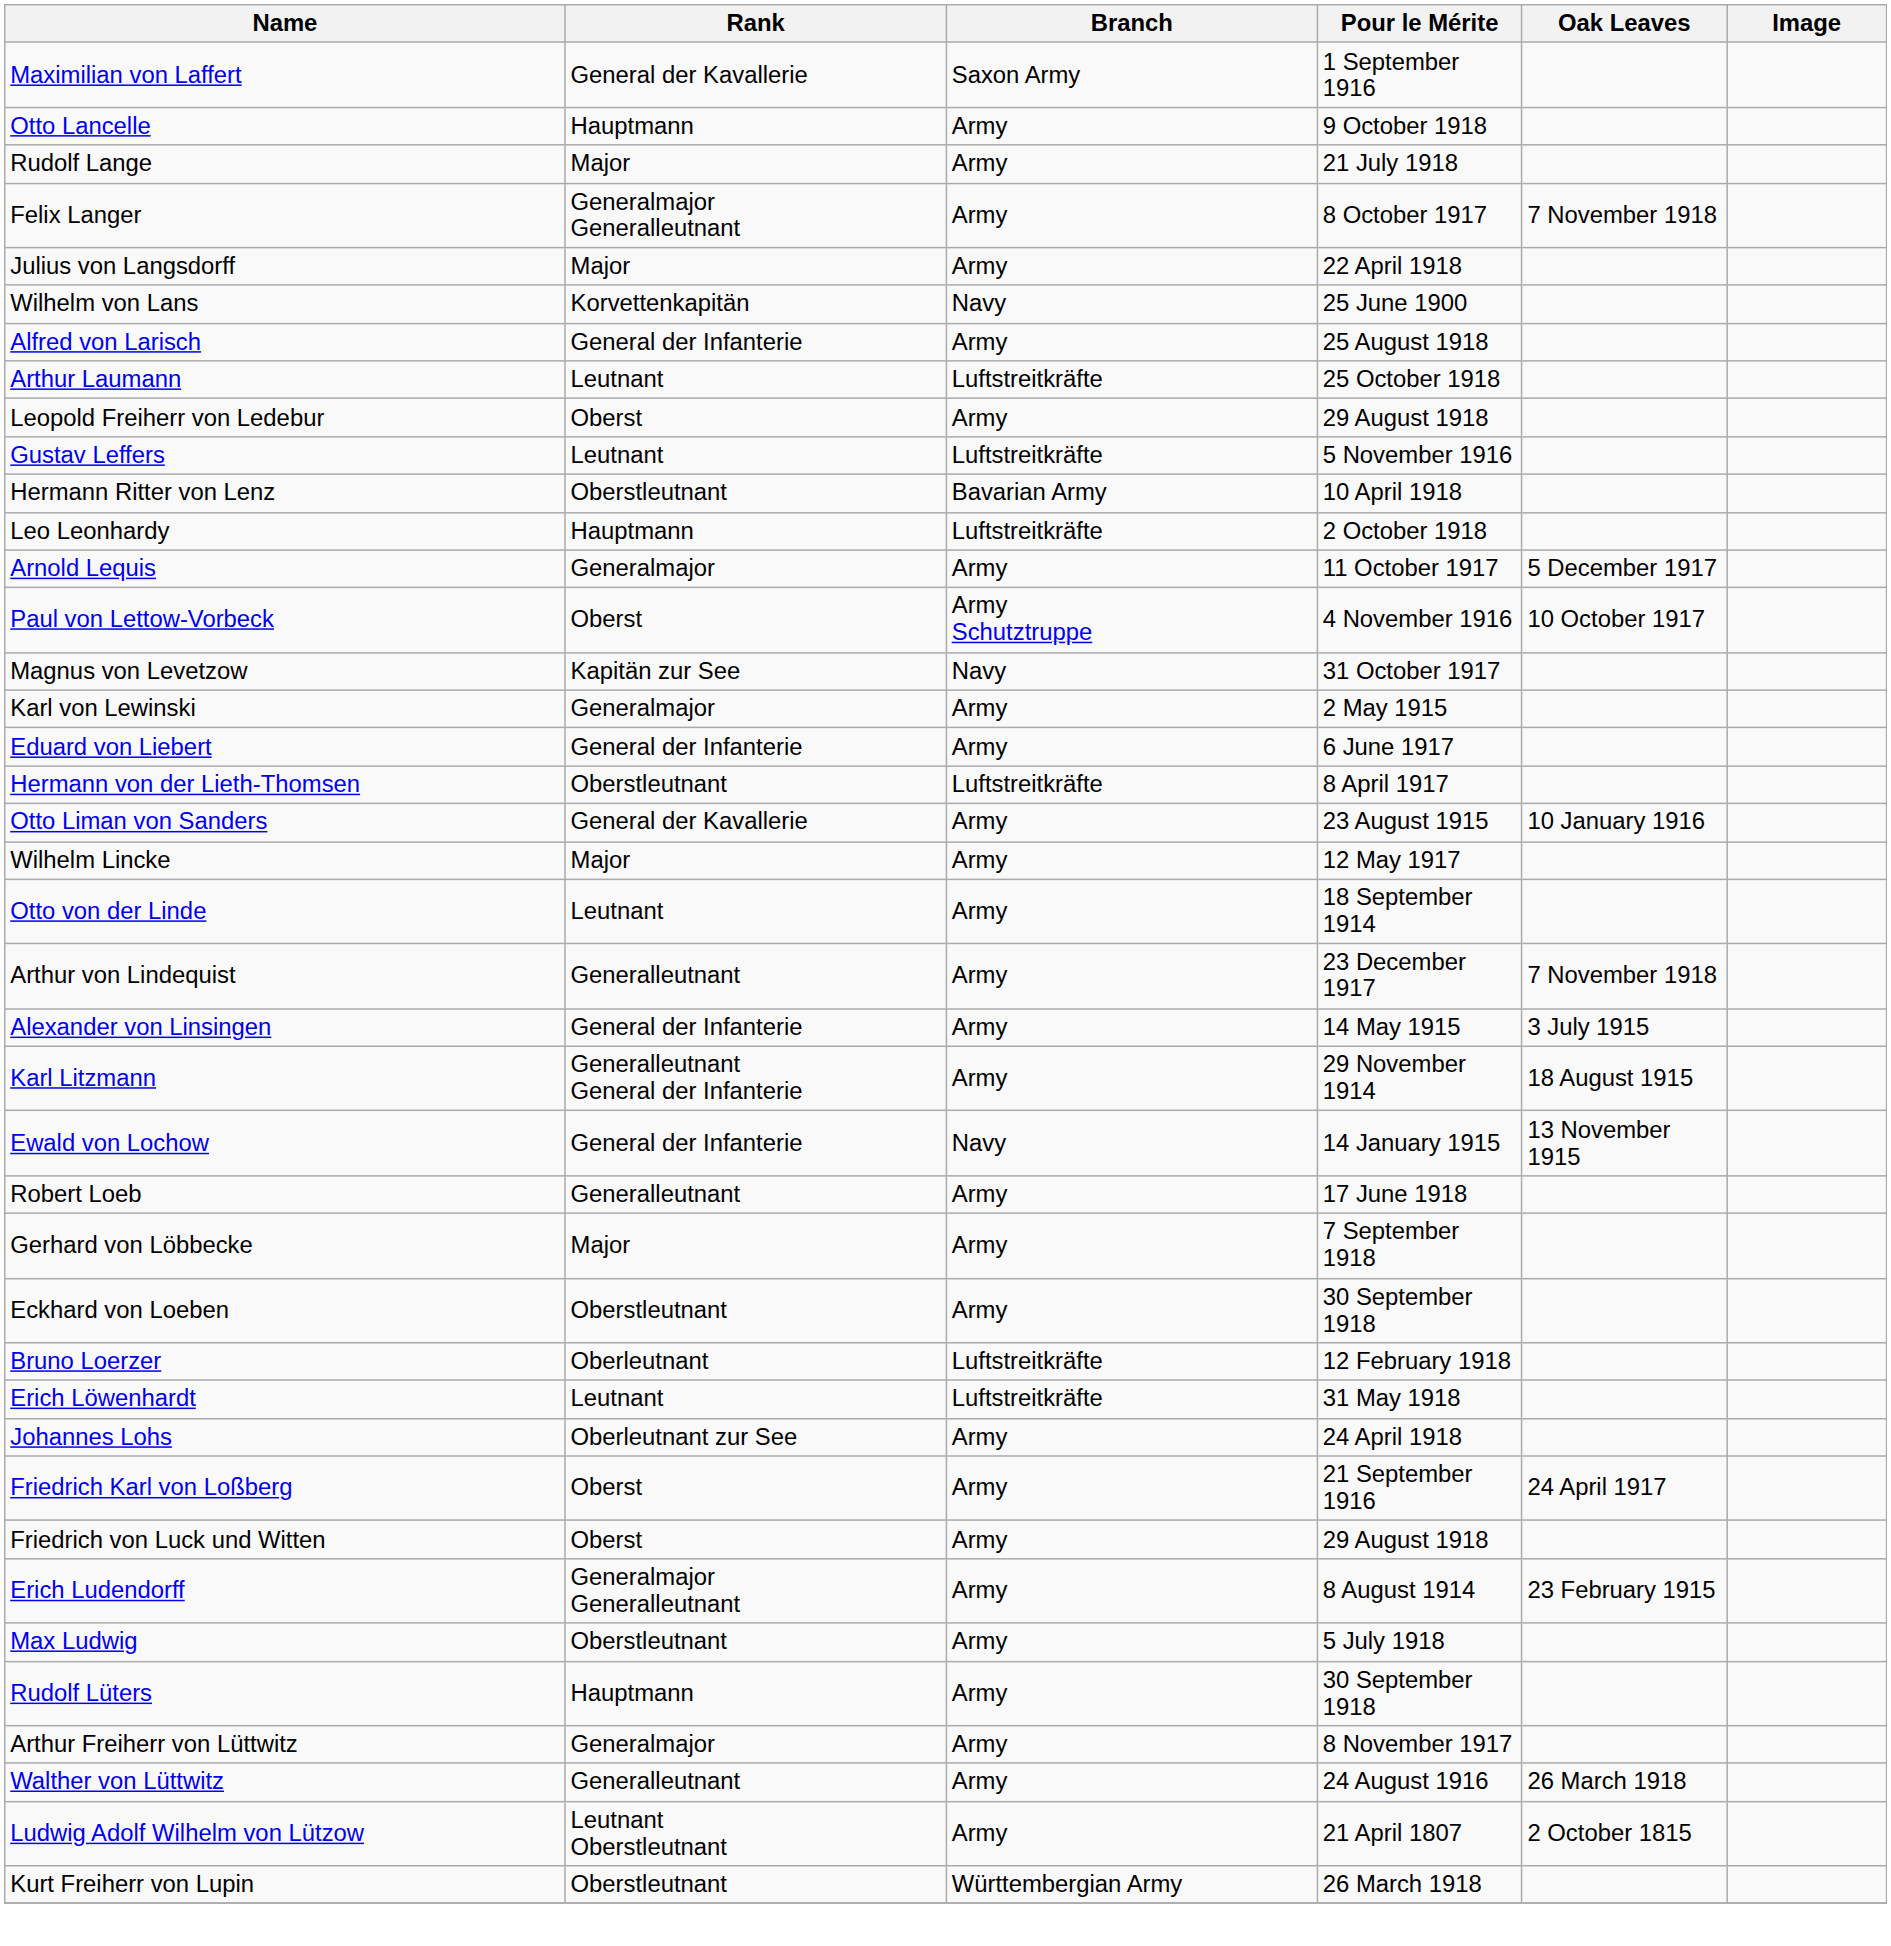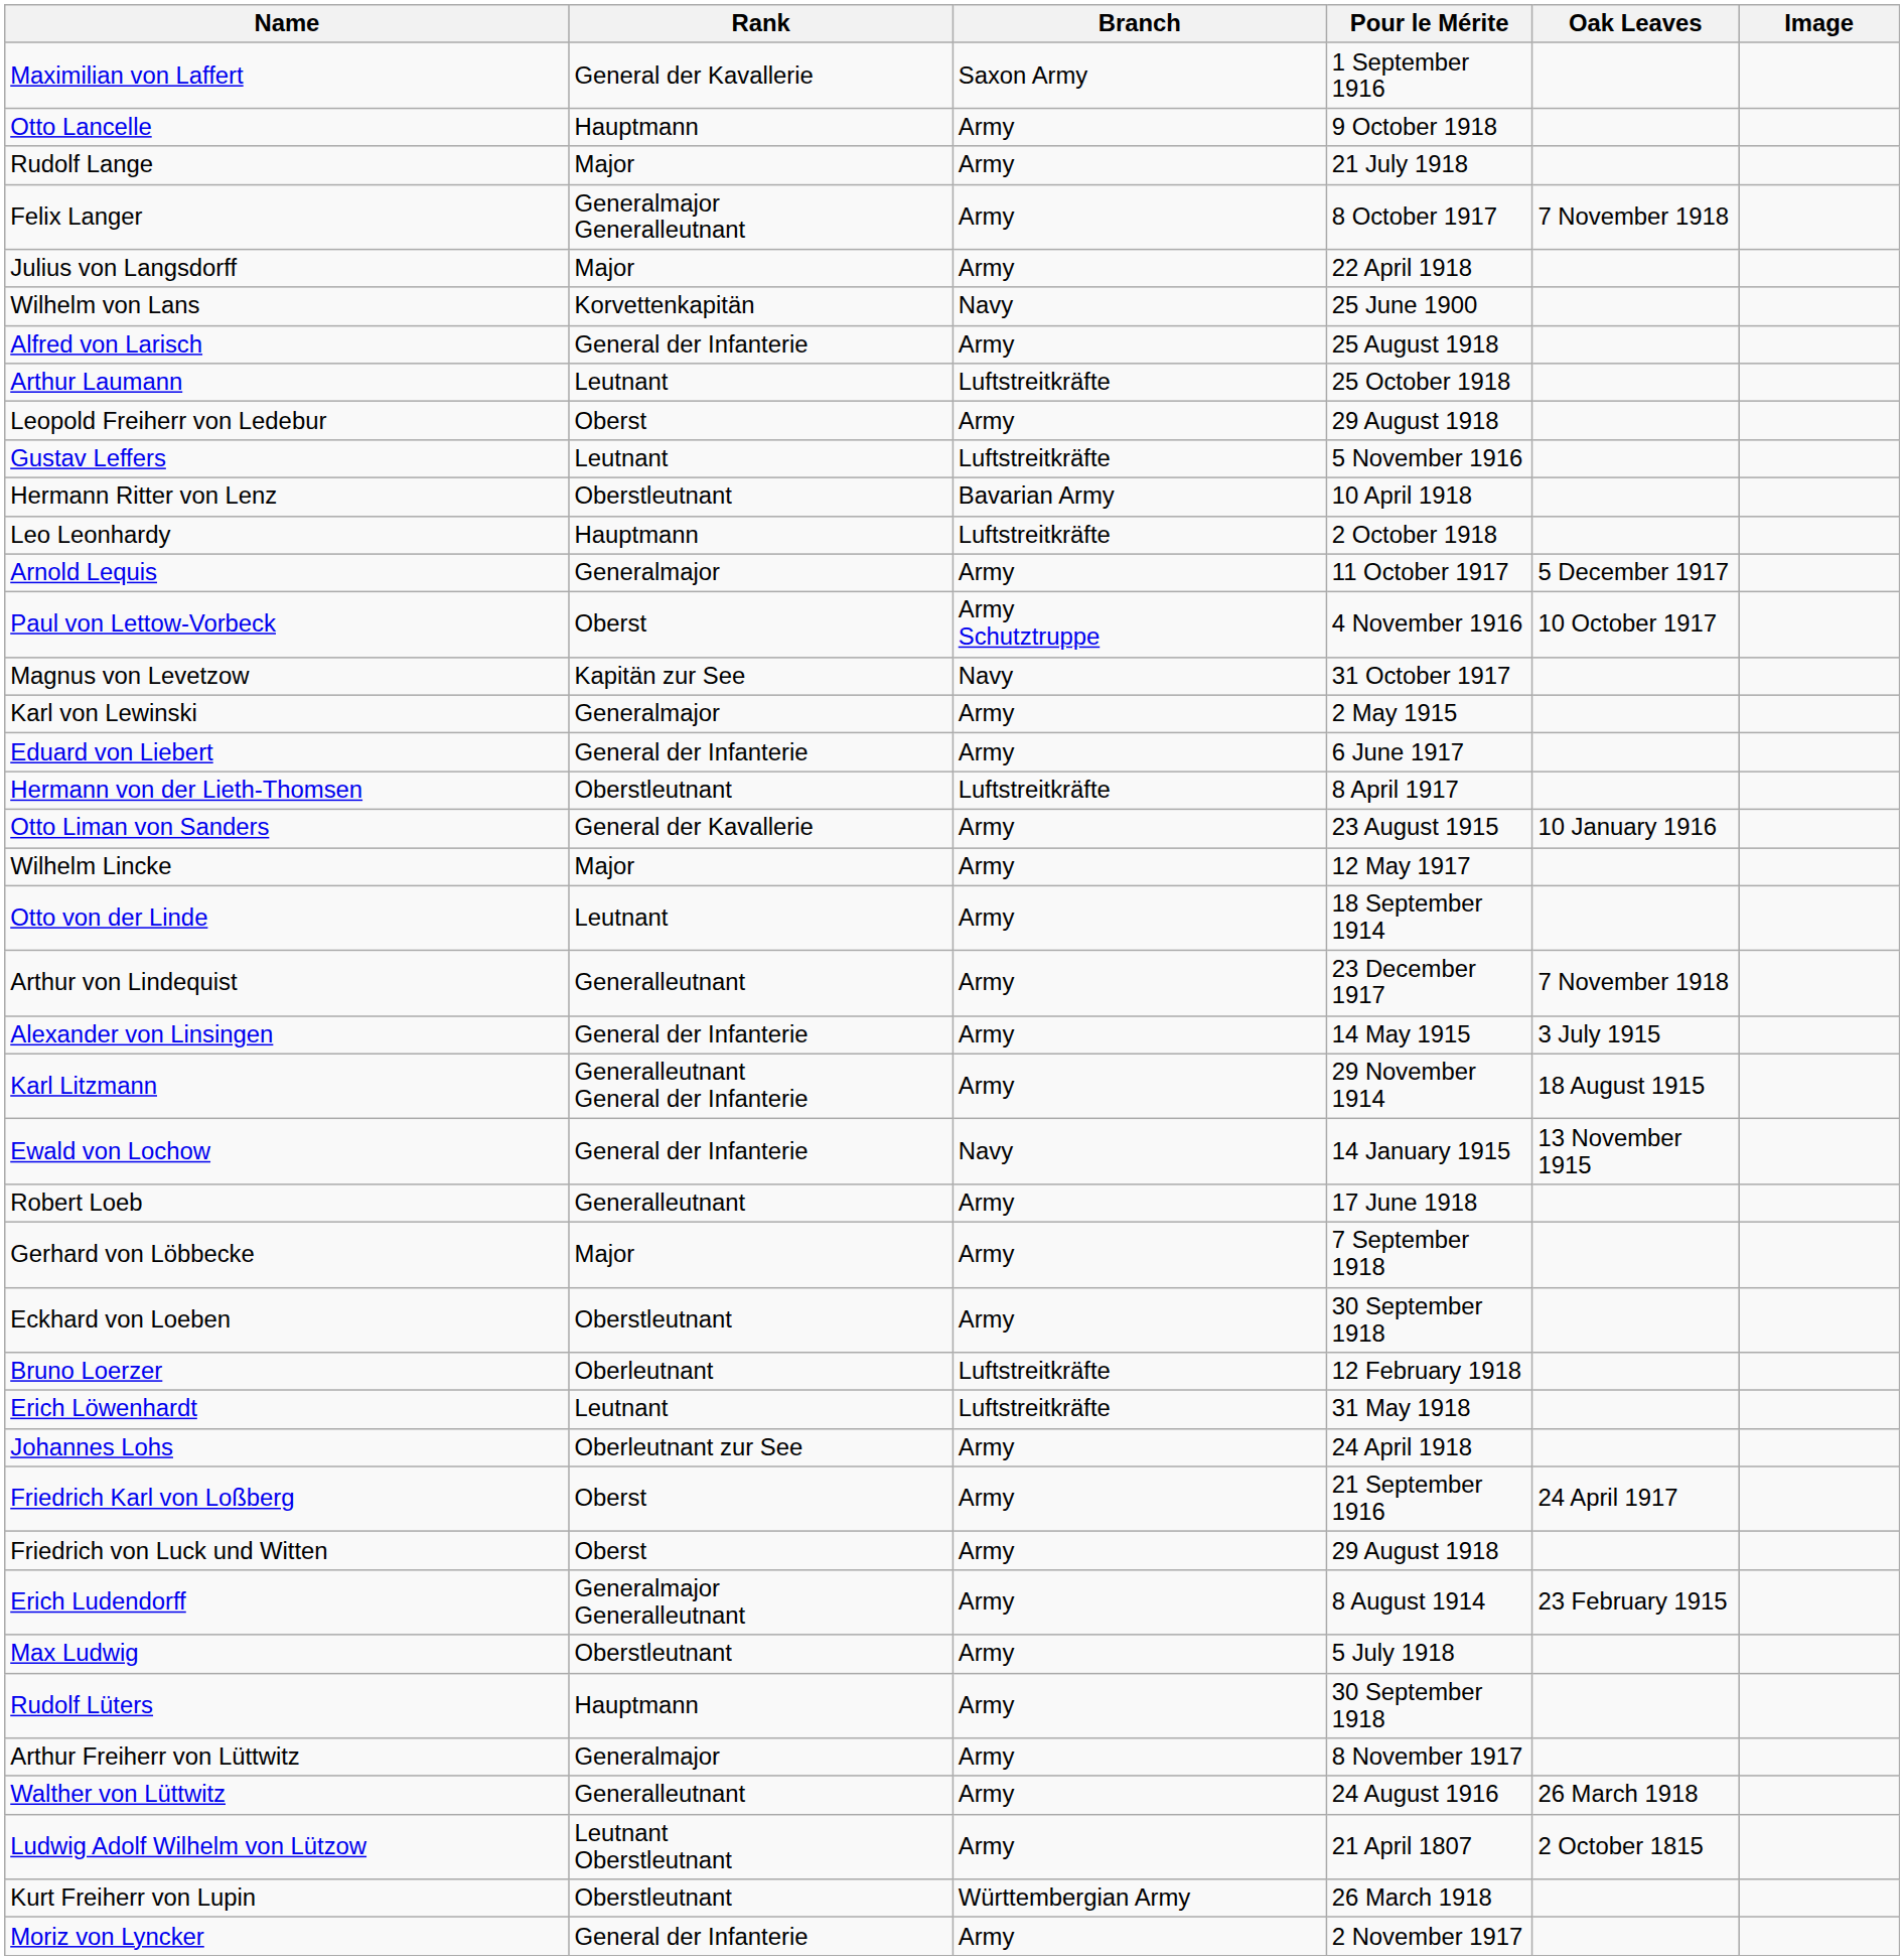+ row: Moriz von Lyncker | General der Infanterie | Army | 2 November 1917
